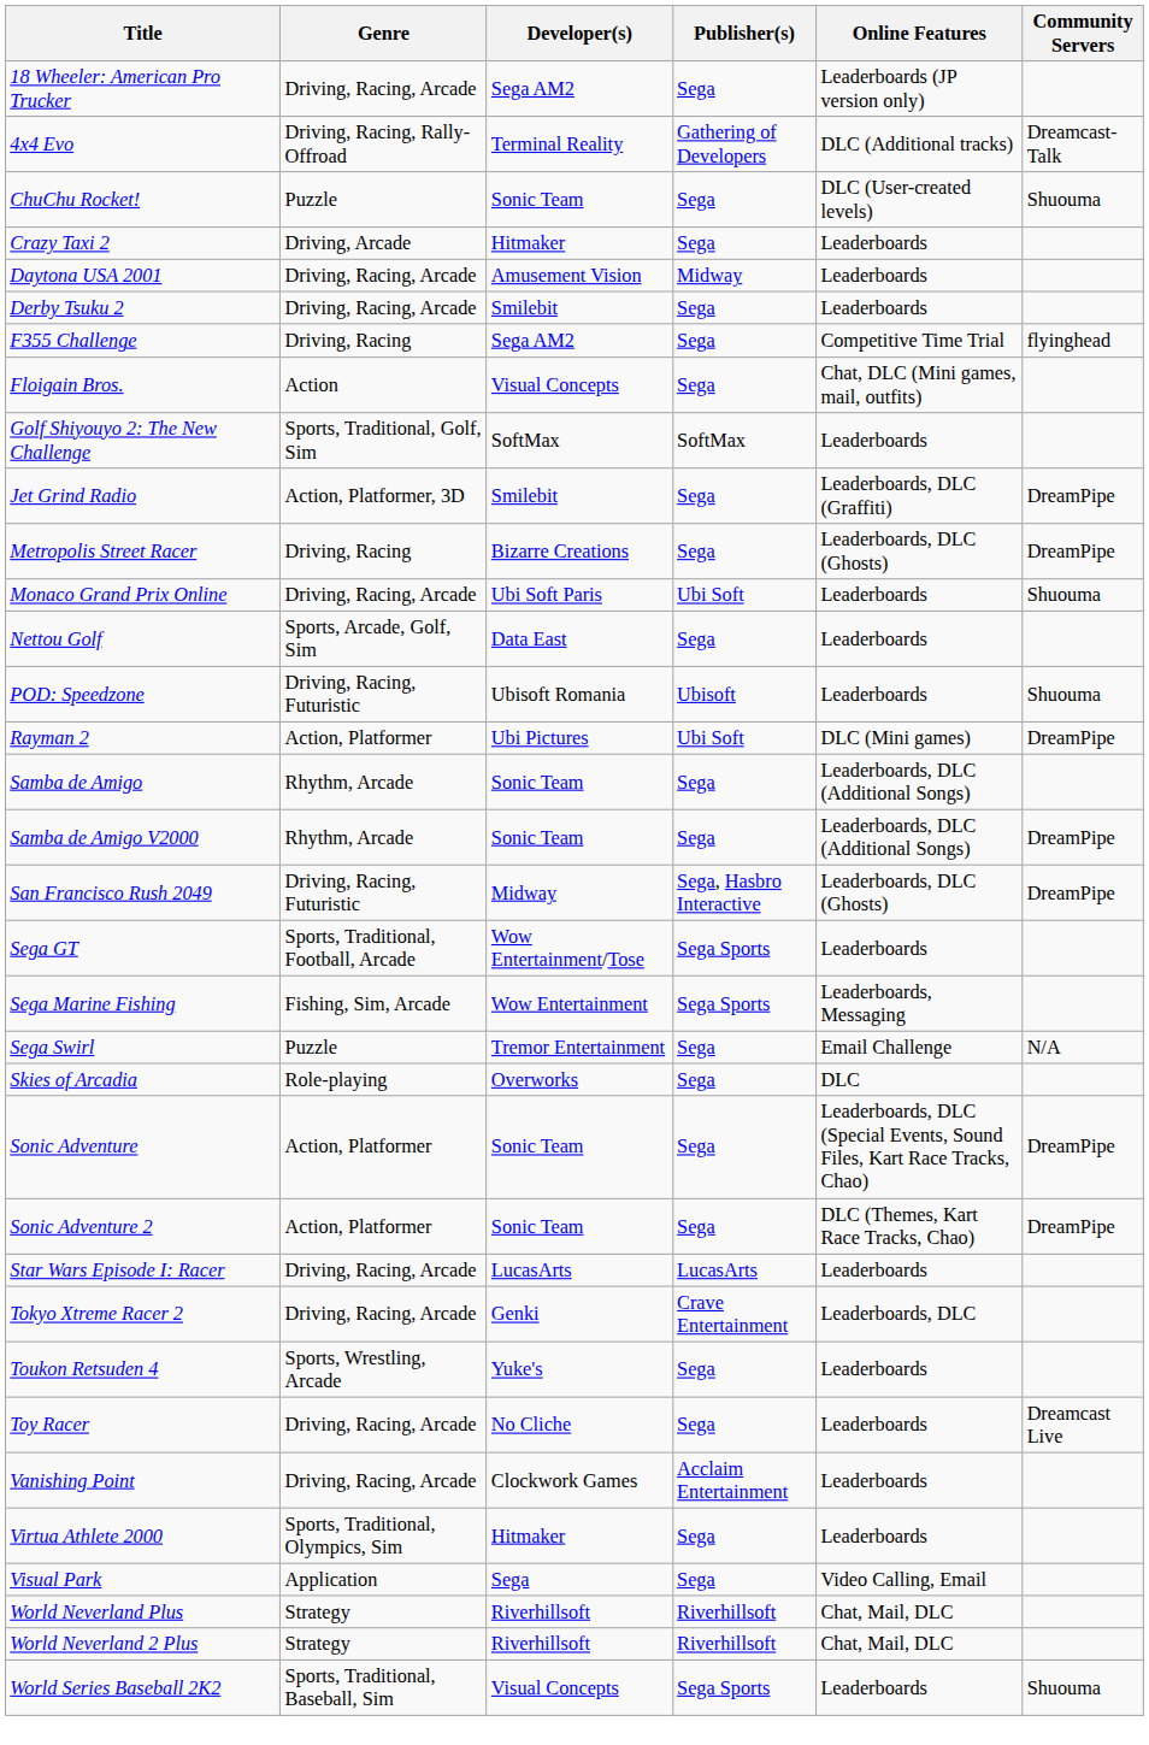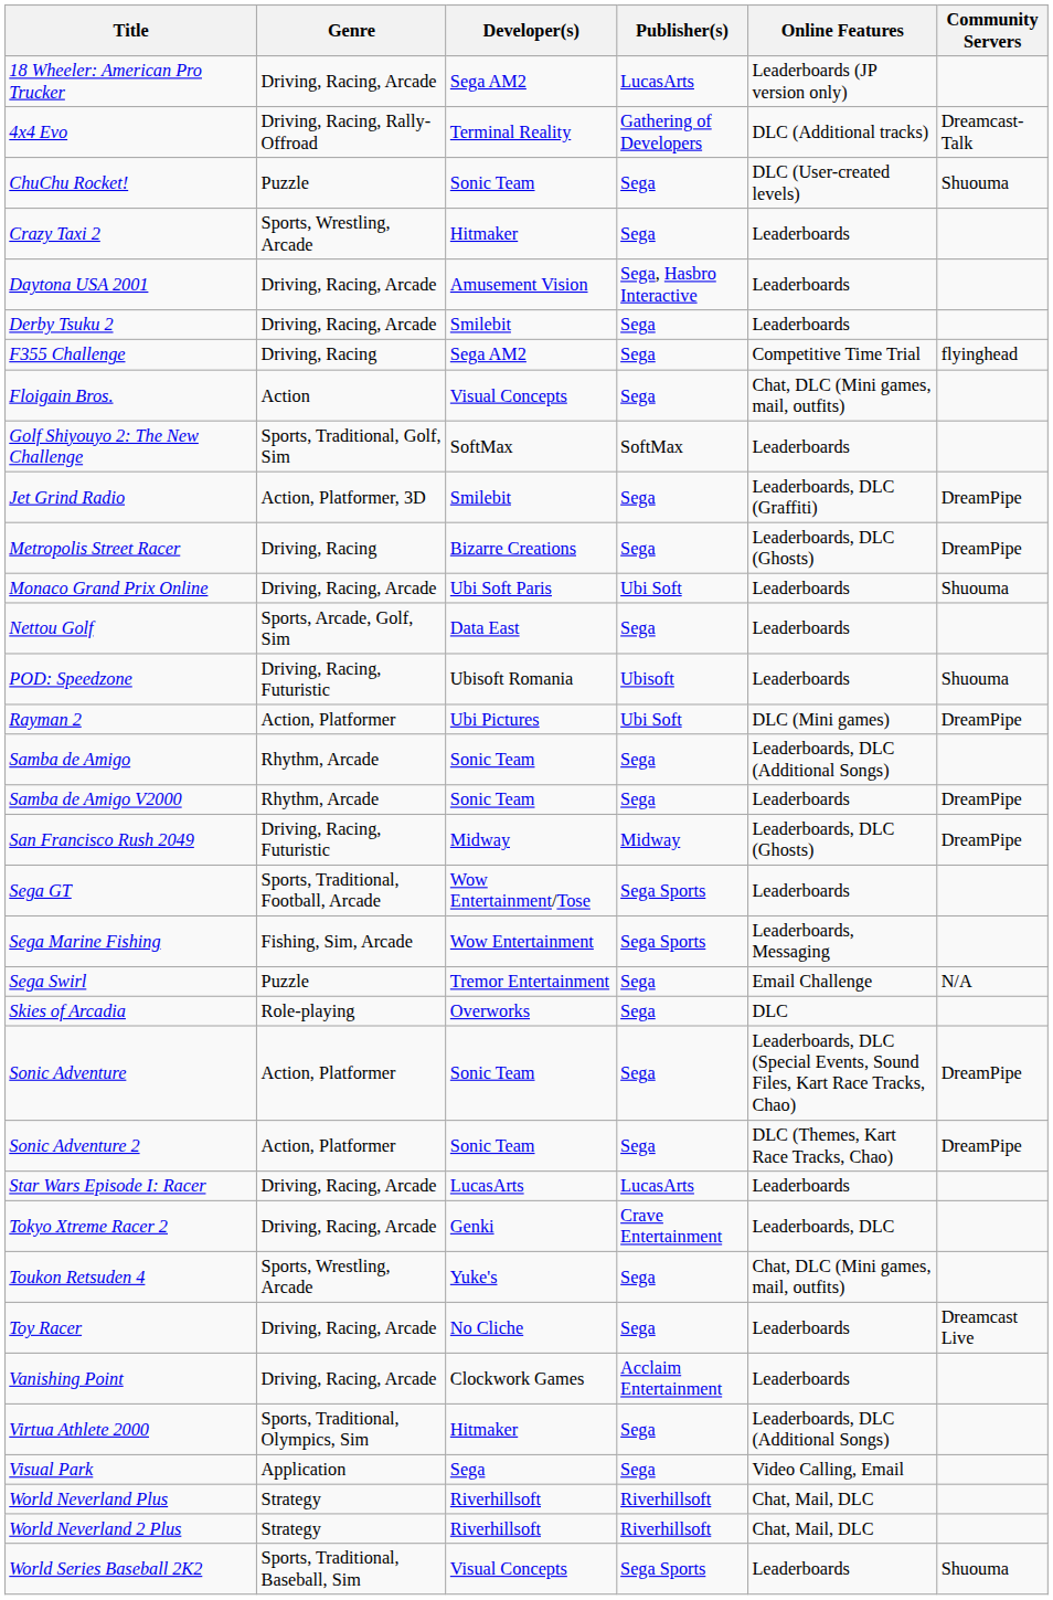18 Wheeler: American Pro Trucker | Publisher(s): Sega -> LucasArts
Crazy Taxi 2 | Genre: Driving, Arcade -> Sports, Wrestling, Arcade
Daytona USA 2001 | Publisher(s): Midway -> Sega, Hasbro Interactive
Samba de Amigo V2000 | Online Features: Leaderboards, DLC (Additional Songs) -> Leaderboards
San Francisco Rush 2049 | Publisher(s): Sega, Hasbro Interactive -> Midway
Toukon Retsuden 4 | Online Features: Leaderboards -> Chat, DLC (Mini games, mail, outfits)
Virtua Athlete 2000 | Online Features: Leaderboards -> Leaderboards, DLC (Additional Songs)
